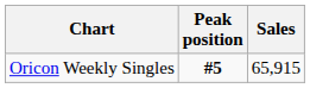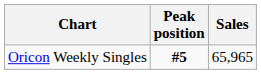Oricon Weekly Singles | Sales: 65,915 -> 65,965
